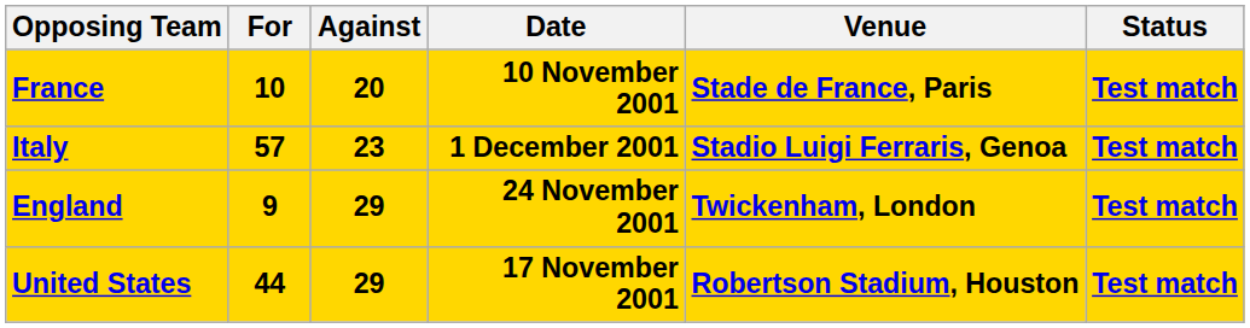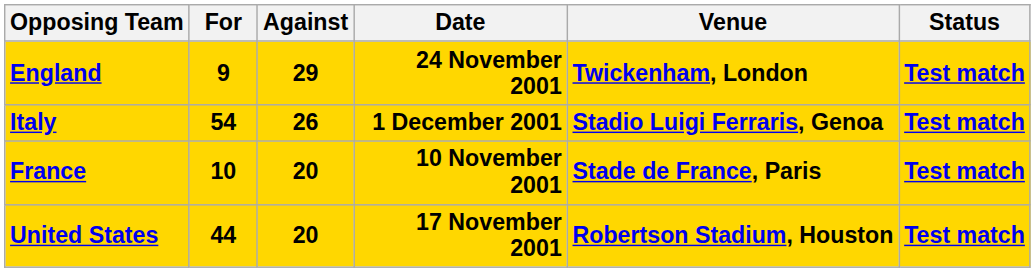rows swapped: France <-> England
Italy | For: 57 -> 54
Italy | Against: 23 -> 26
United States | Against: 29 -> 20
